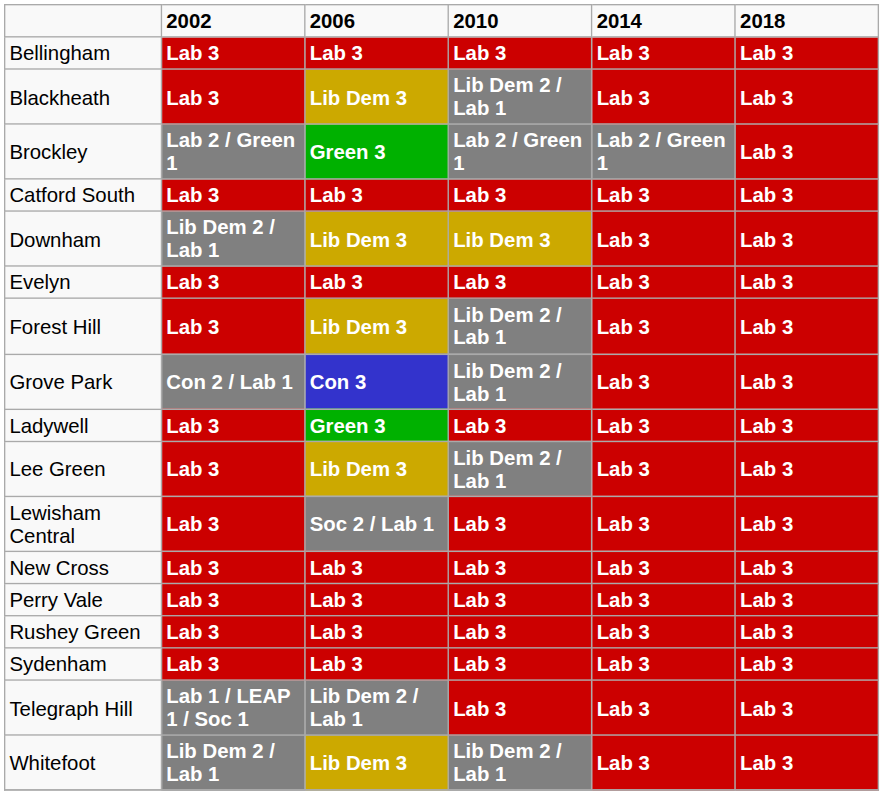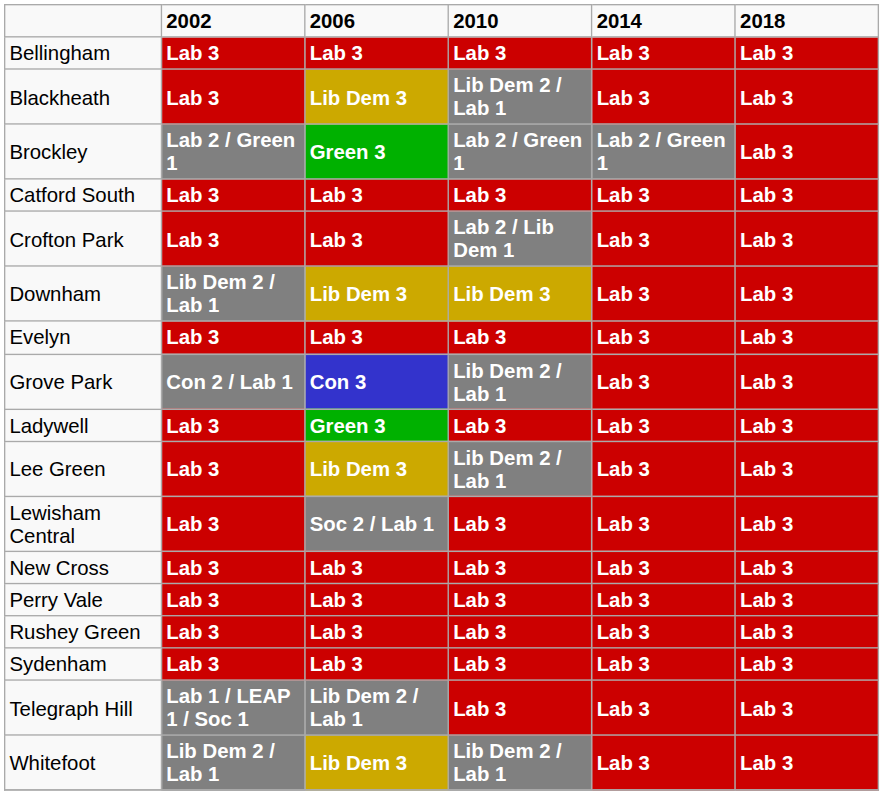+ row: Crofton Park | Lab 3 | Lab 3 | Lab 2 / Lib Dem 1 | Lab 3 | Lab 3
- row: Forest Hill | Lab 3 | Lib Dem 3 | Lib Dem 2 / Lab 1 | Lab 3 | Lab 3
